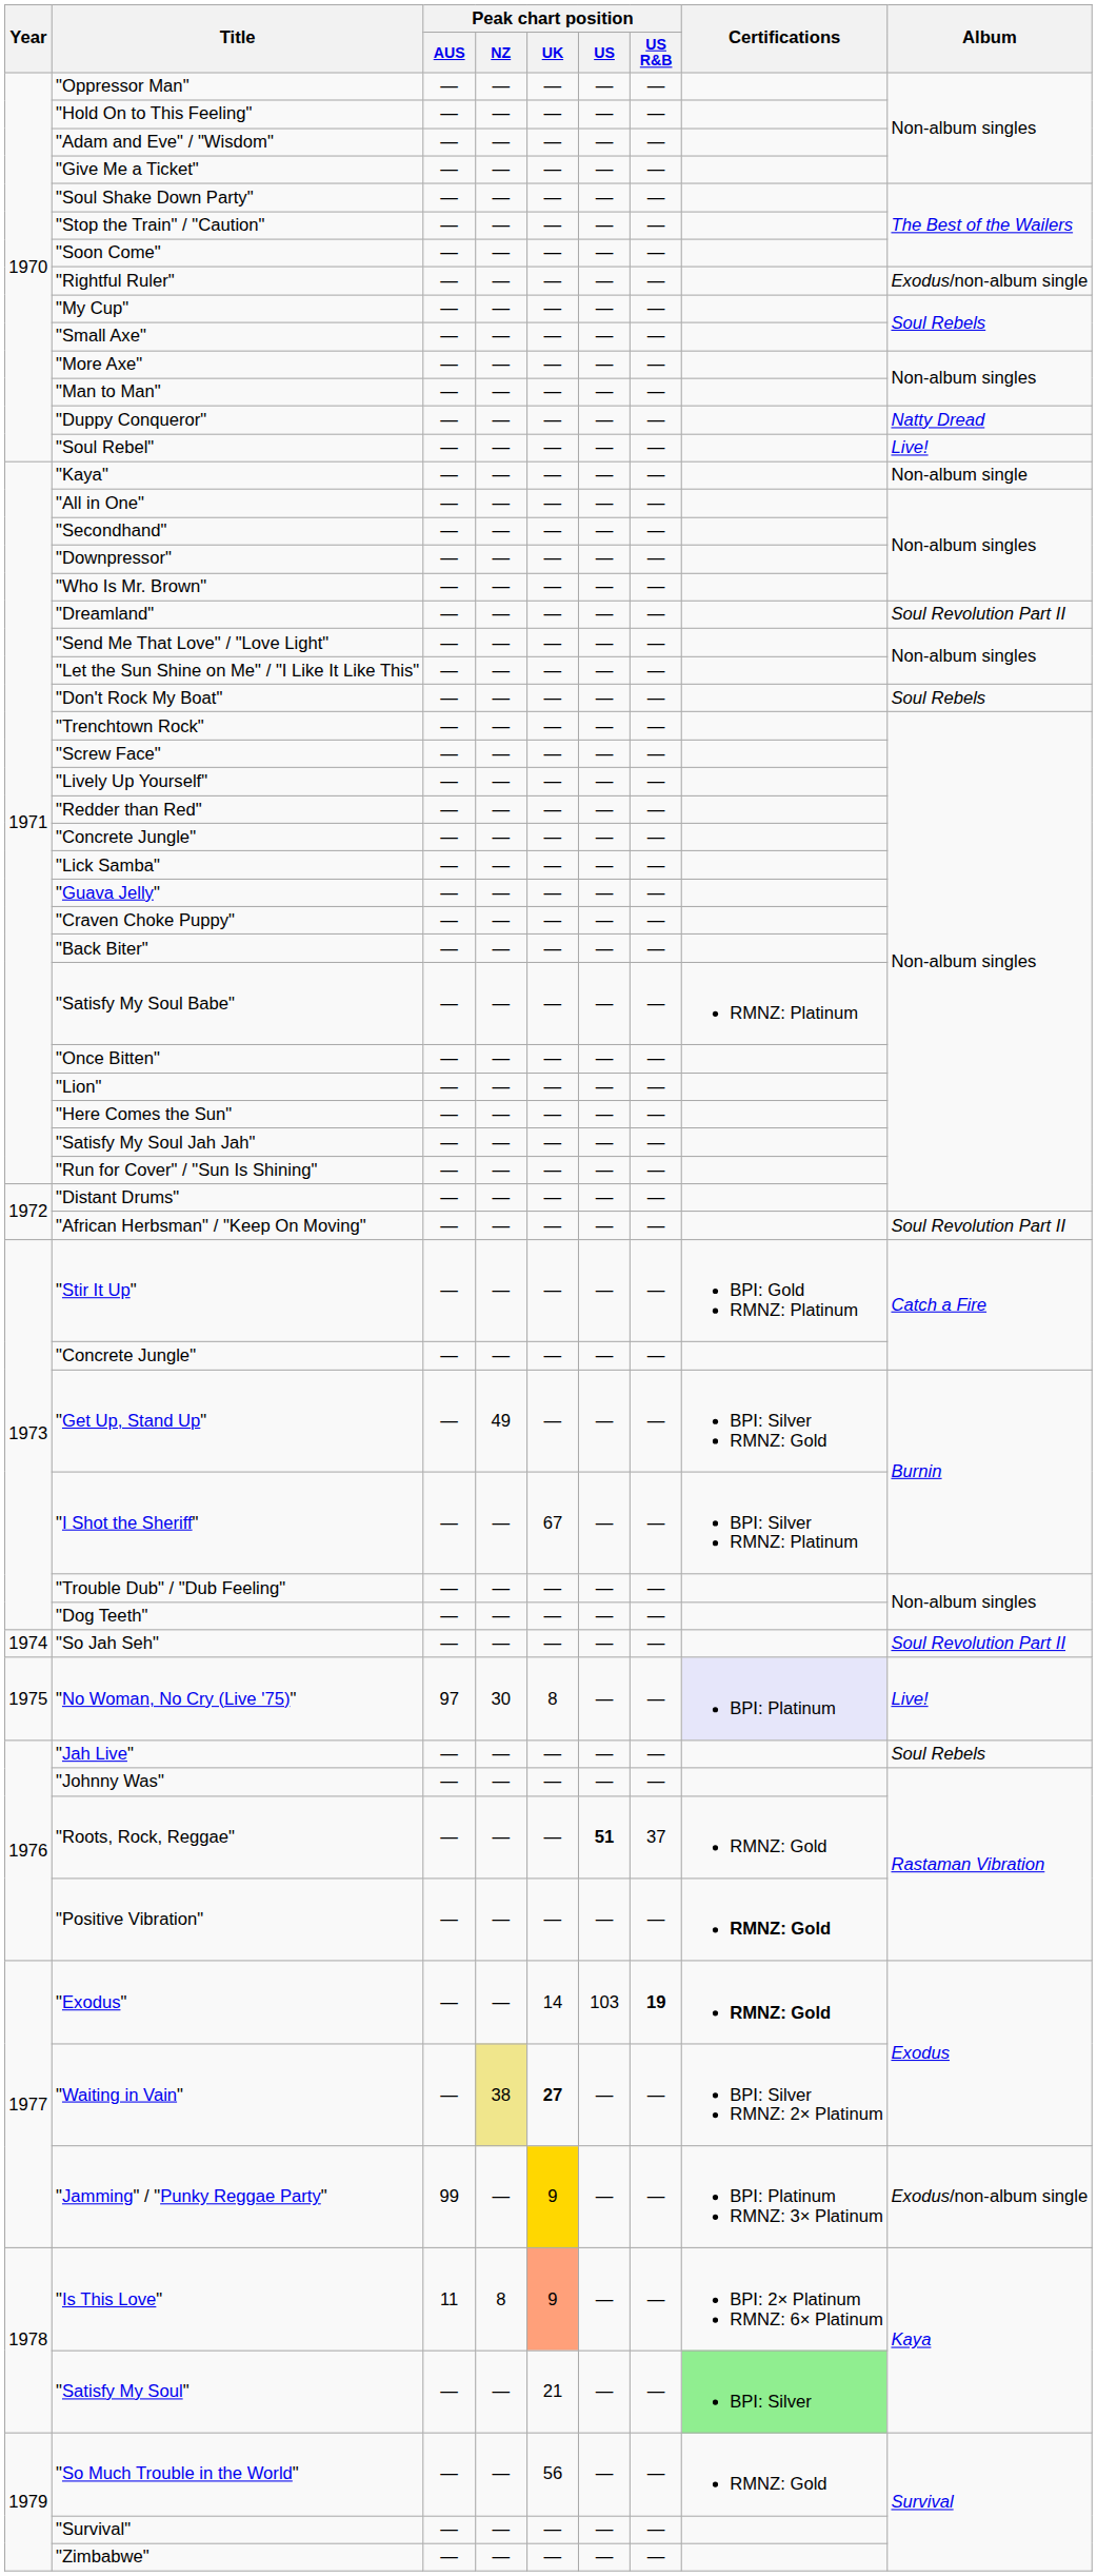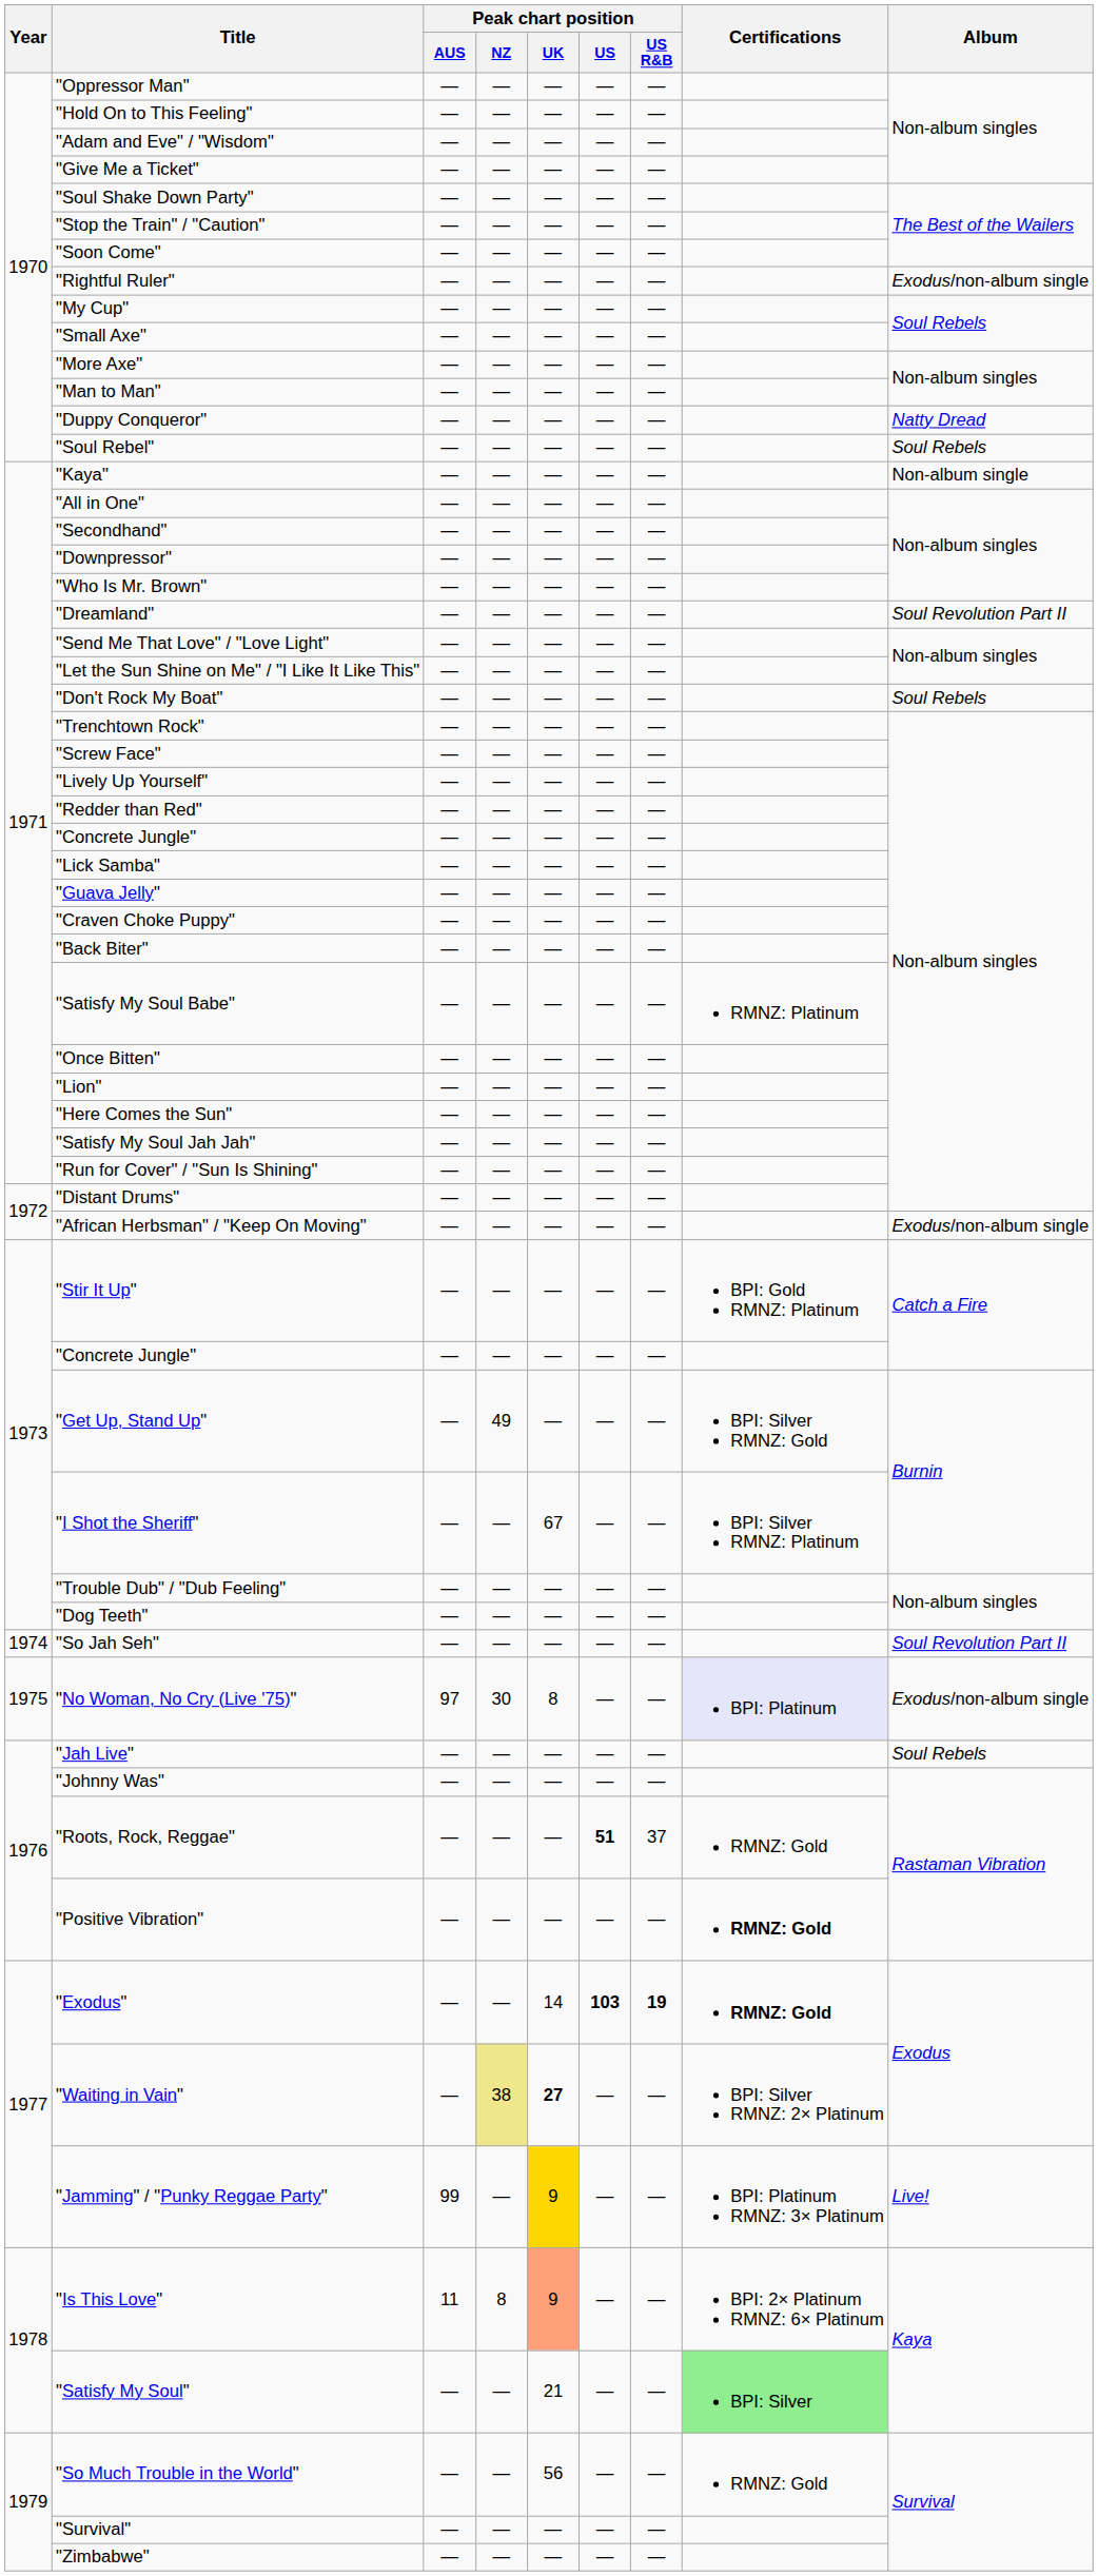"Soul Rebel" | Album: Live! -> Soul Rebels
"African Herbsman" / "Keep On Moving" | Album: Soul Revolution Part II -> Exodus/non-album single
"No Woman, No Cry (Live '75)" | Album: Live! -> Exodus/non-album single
"Exodus" | Peak chart position / US: normal -> bold
"Jamming" / "Punky Reggae Party" | Album: Exodus/non-album single -> Live!
